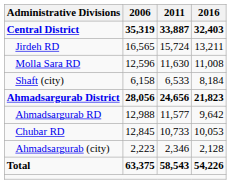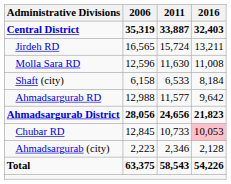rows swapped: Ahmadsargurab District <-> Ahmadsargurab RD
Chubar RD | 2016: no background -> pink background
